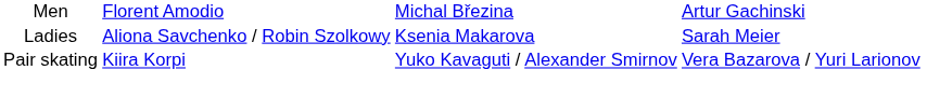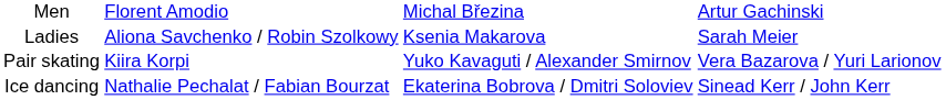+ row: Ice dancing | Nathalie Pechalat / Fabian Bourzat | Ekaterina Bobrova / Dmitri Soloviev | Sinead Kerr / John Kerr
